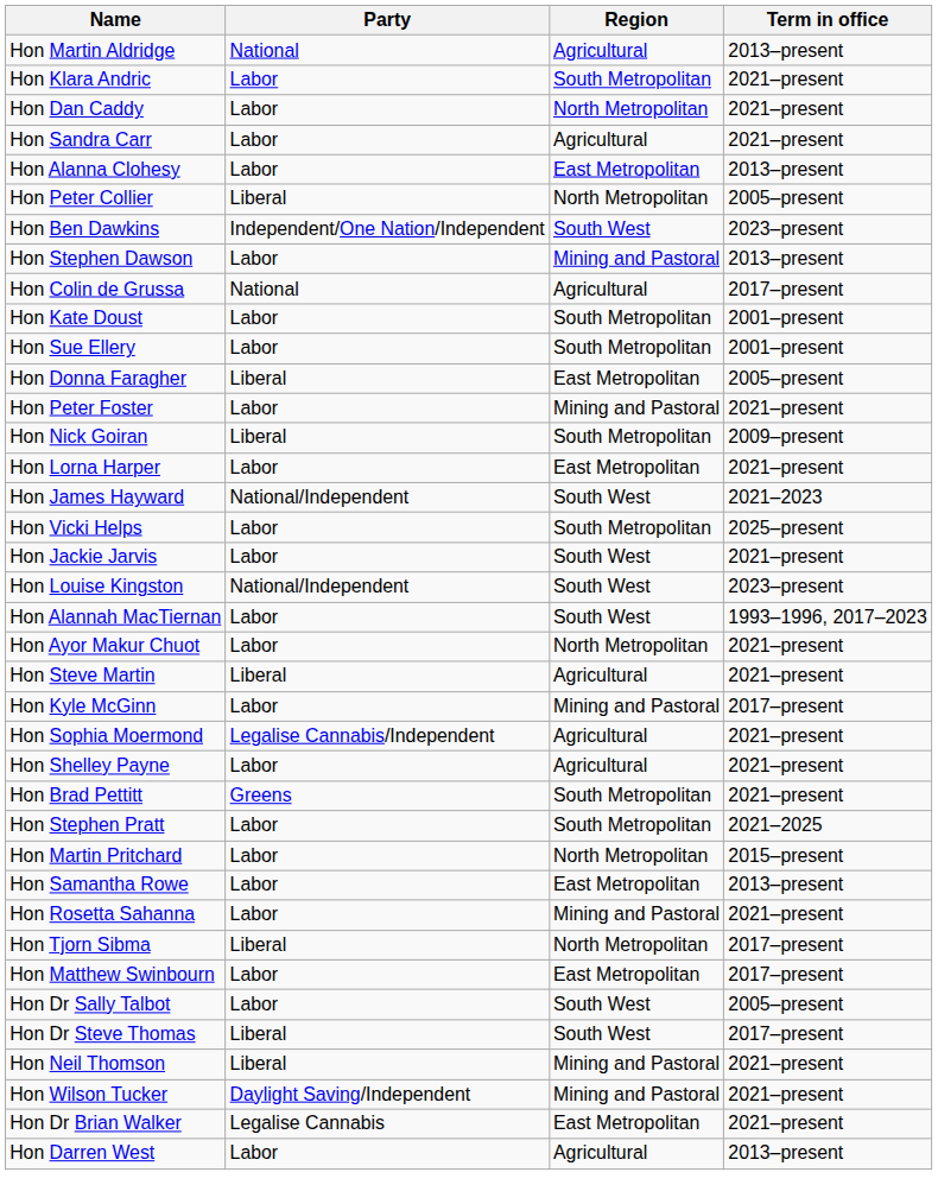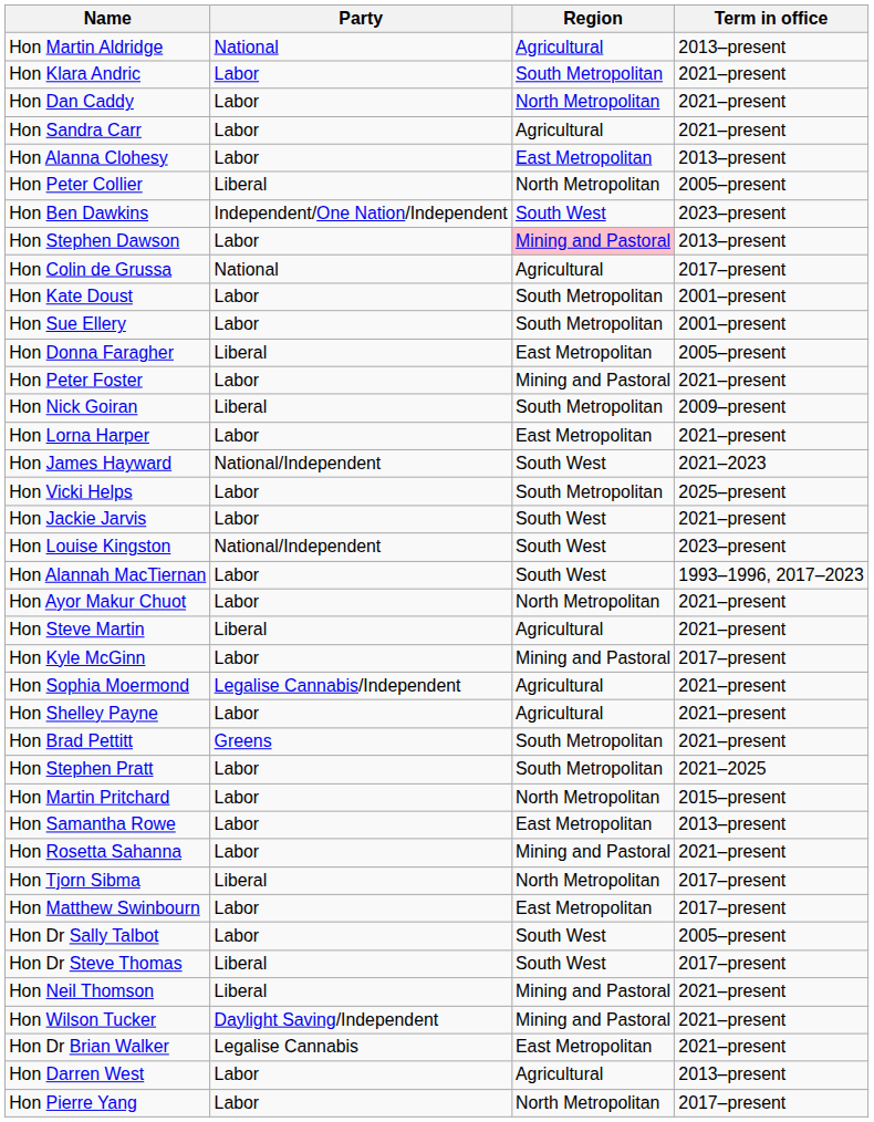Hon Stephen Dawson | Region: no background -> pink background
+ row: Hon Pierre Yang | Labor | North Metropolitan | 2017–present
